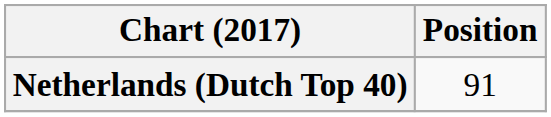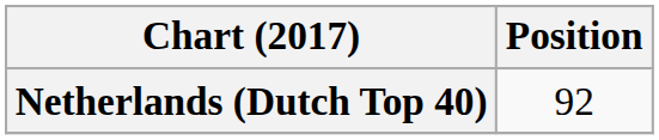Netherlands (Dutch Top 40) | Position: 91 -> 92
